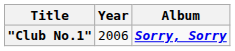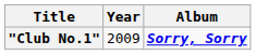"Club No.1" | Year: 2006 -> 2009
